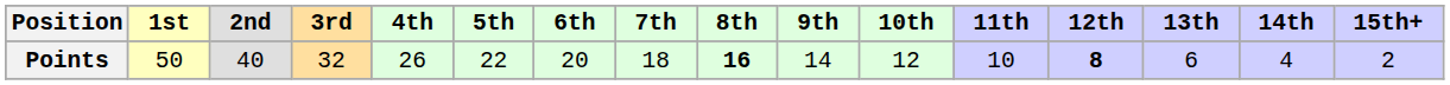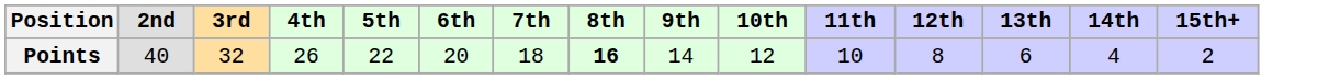- column: 1st | 50
Points | 12th: bold -> normal
